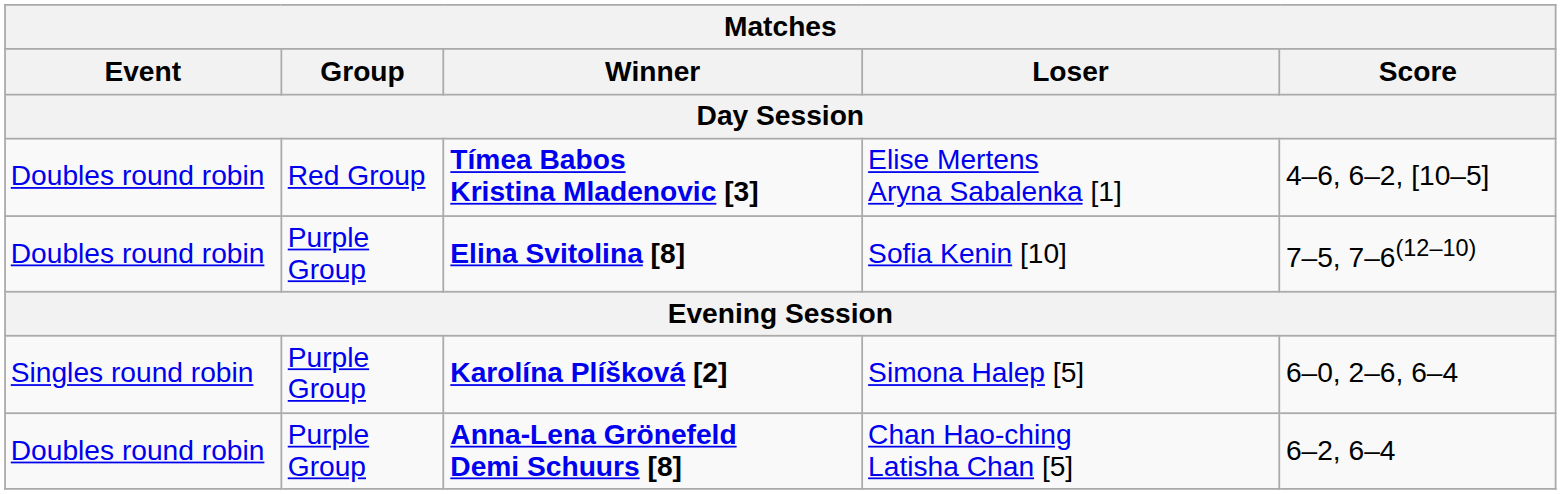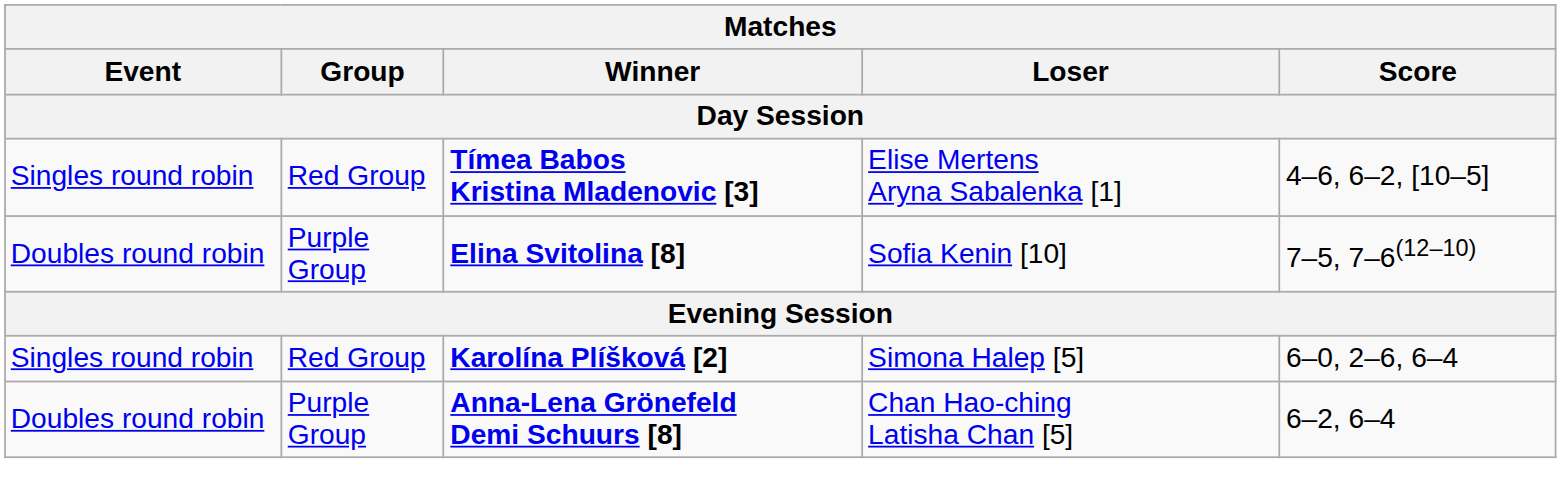Tímea Babos Kristina Mladenovic [3] | Event: Doubles round robin -> Singles round robin
Karolína Plíšková [2] | Group: Purple Group -> Red Group
